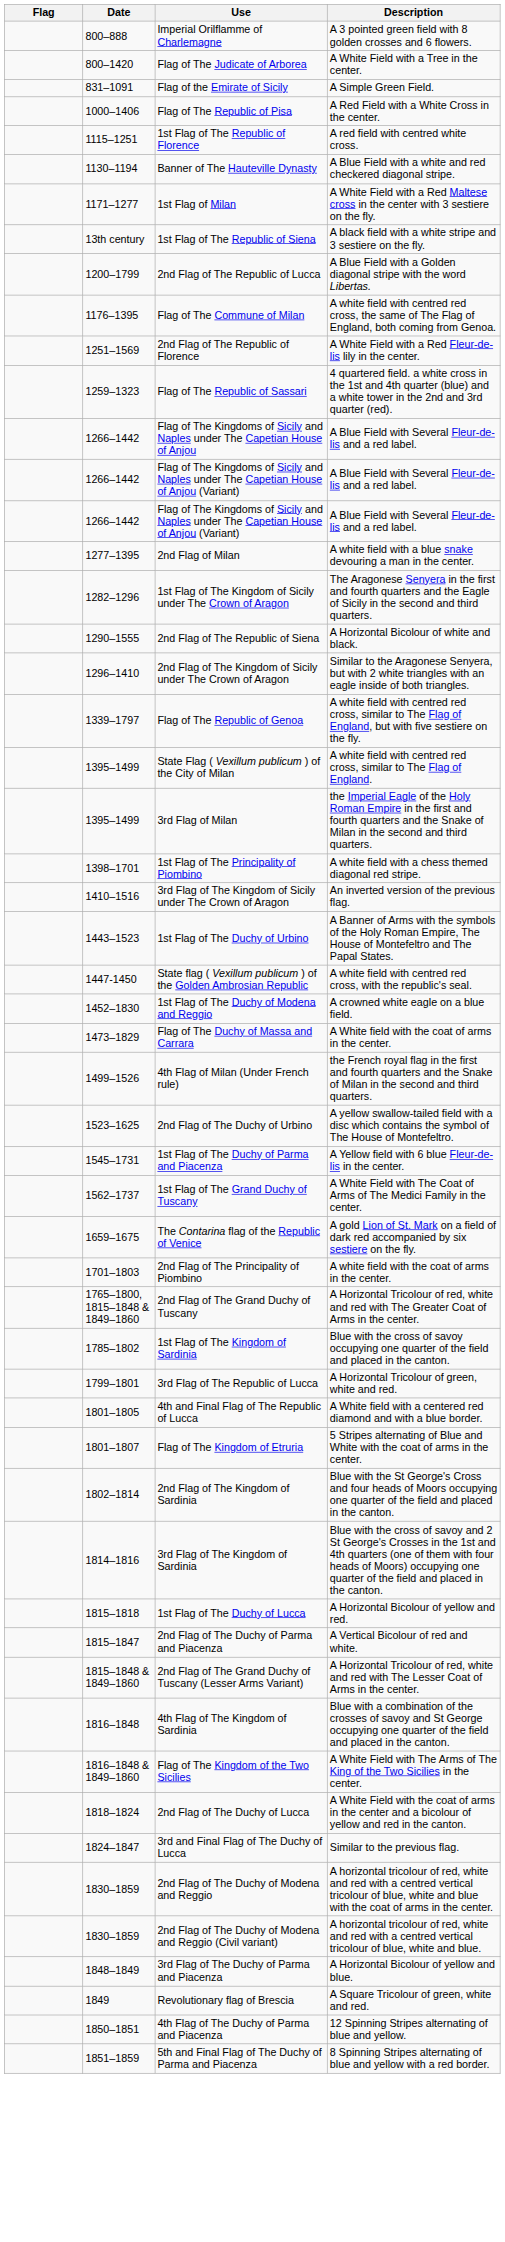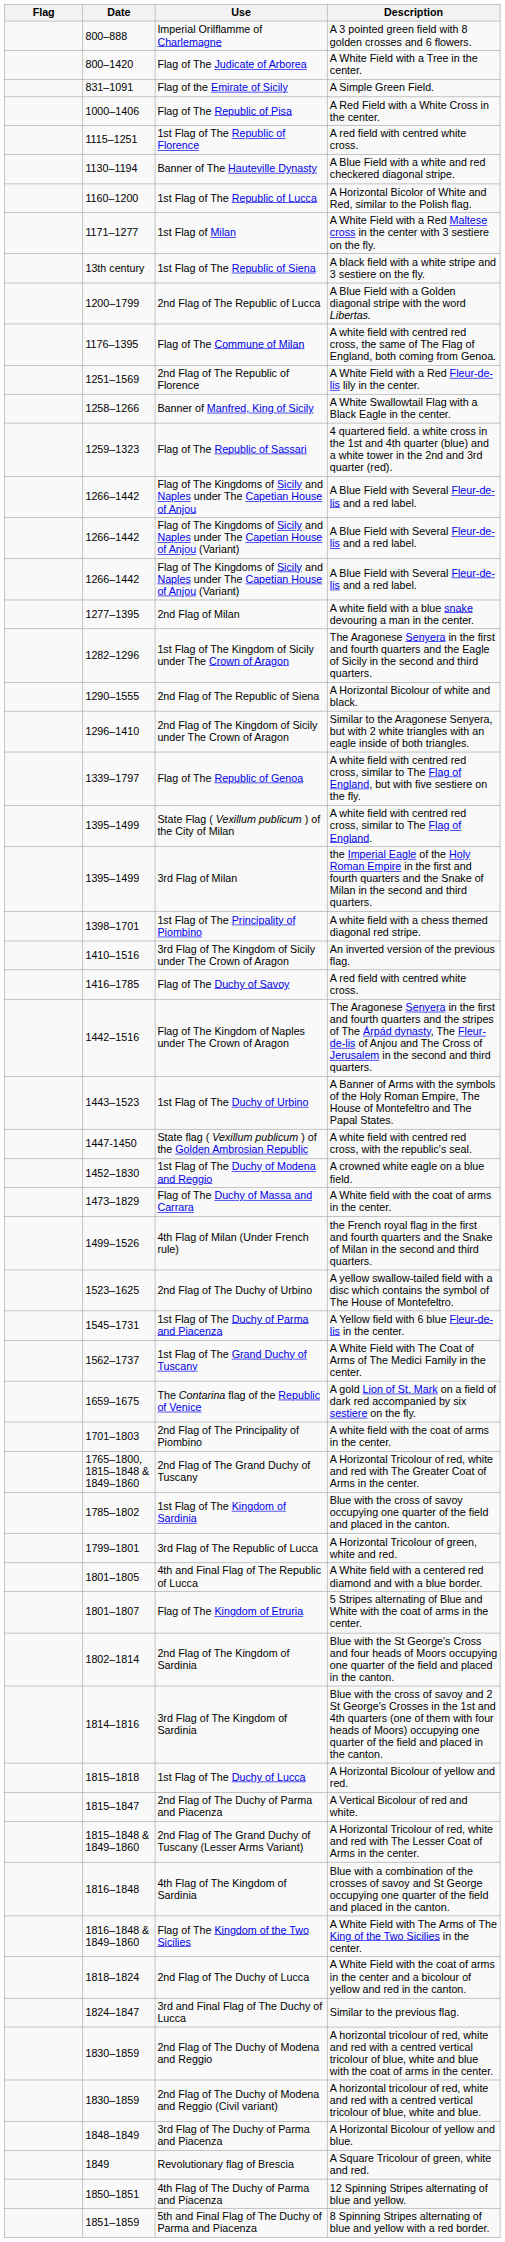+ row: 1160–1200 | 1st Flag of The Republic of Lucca | A Horizontal Bicolor of White and Red, similar to the Polish flag.
+ row: 1258–1266 | Banner of Manfred, King of Sicily | A White Swallowtail Flag with a Black Eagle in the center.
+ row: 1416–1785 | Flag of The Duchy of Savoy | A red field with centred white cross.
+ row: 1442–1516 | Flag of The Kingdom of Naples under The Crown of Aragon | The Aragonese Senyera in the first and fourth quarters and the stripes of The Árpád dynasty, The Fleur-de-lis of Anjou and The Cross of Jerusalem in the second and third quarters.
